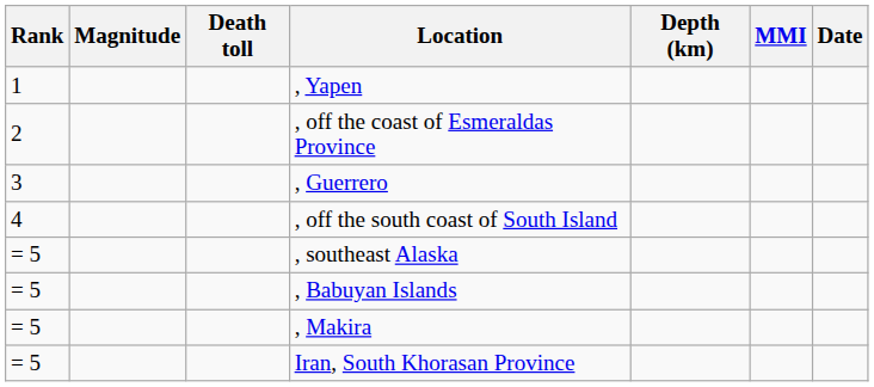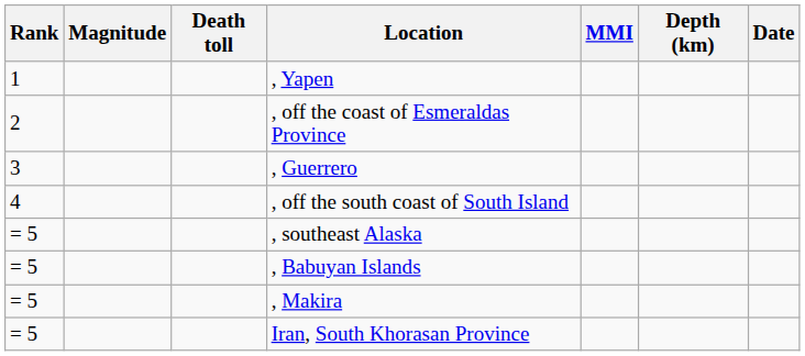columns swapped: MMI <-> Depth (km)
